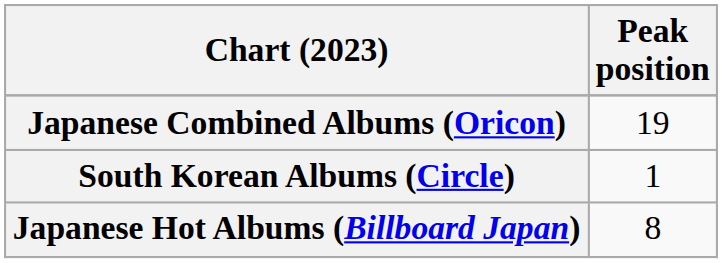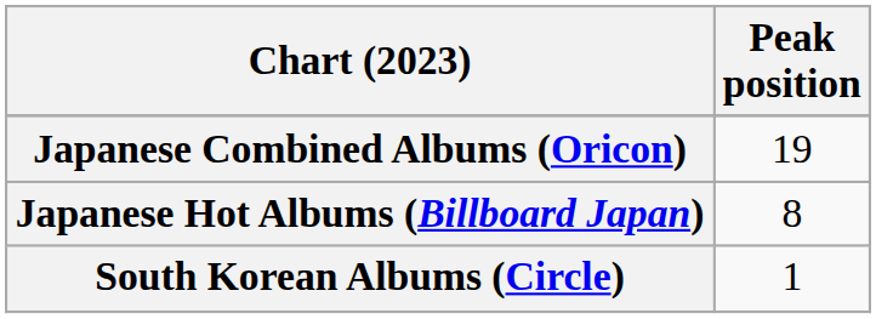rows swapped: Japanese Hot Albums (Billboard Japan) <-> South Korean Albums (Circle)
